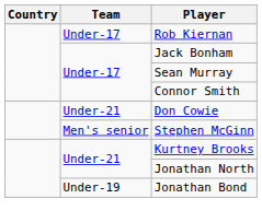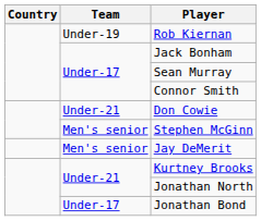Rob Kiernan | Team: Under-17 -> Under-19
+ row: Men's senior | Jay DeMerit
Jonathan Bond | Team: Under-19 -> Under-17
